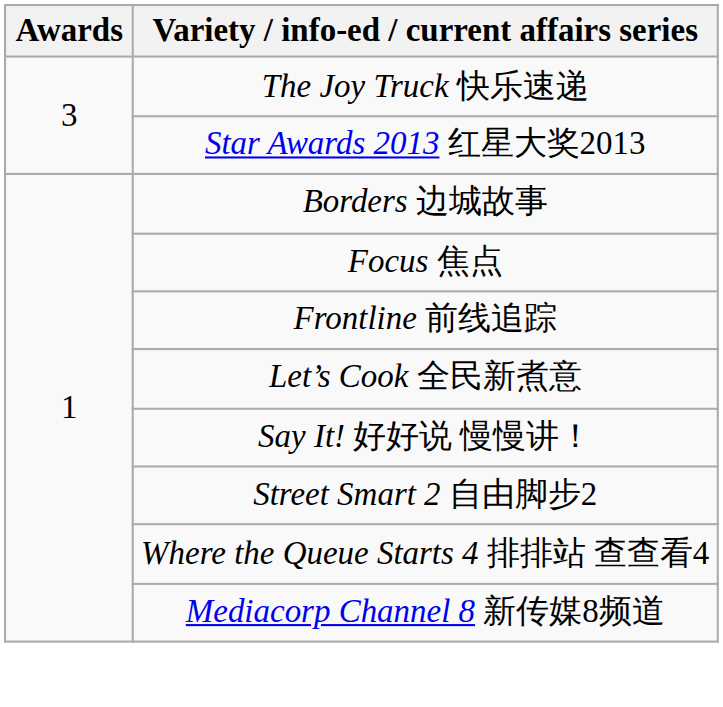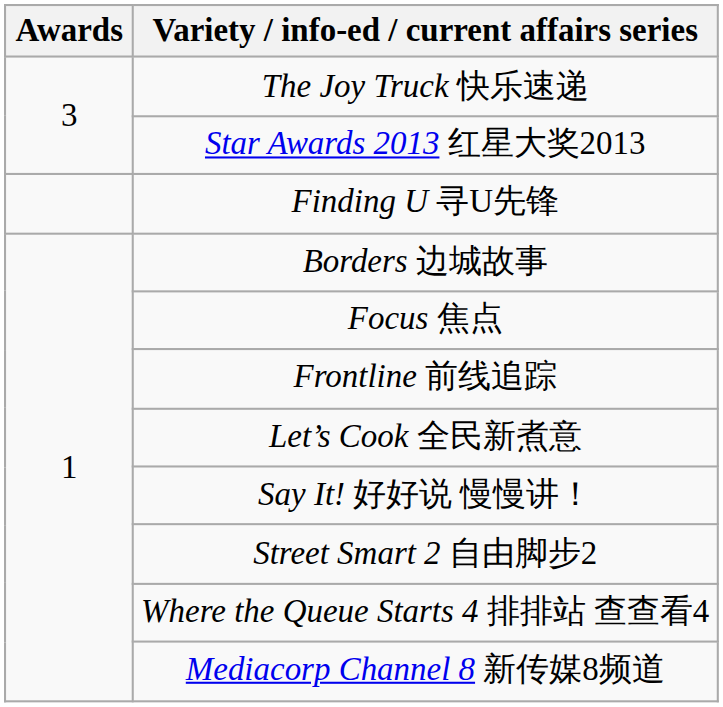+ row: Finding U 寻U先锋
